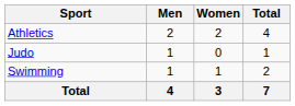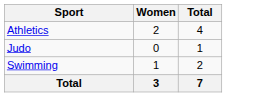- column: Men | 2 | 1 | 1 | 4
